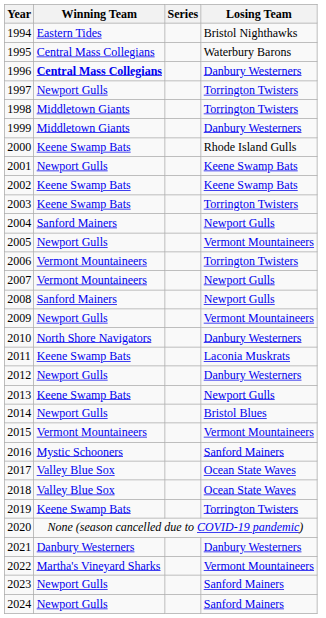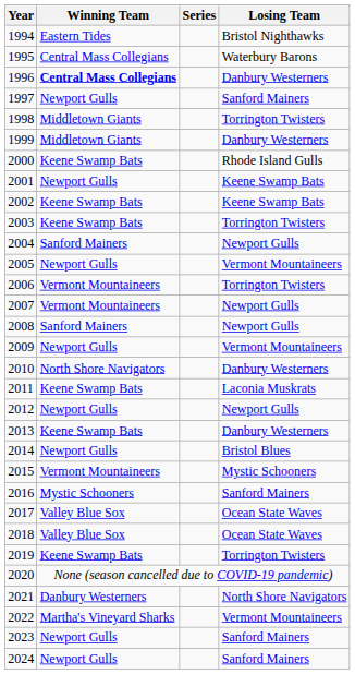1997 | Losing Team: Torrington Twisters -> Sanford Mainers
2012 | Losing Team: Danbury Westerners -> Newport Gulls
2013 | Losing Team: Newport Gulls -> Danbury Westerners
2015 | Losing Team: Vermont Mountaineers -> Mystic Schooners
2021 | Losing Team: Danbury Westerners -> North Shore Navigators
